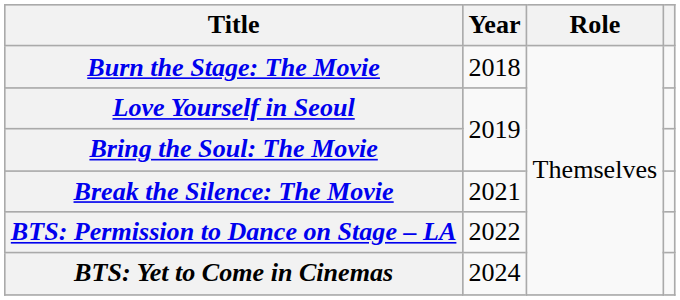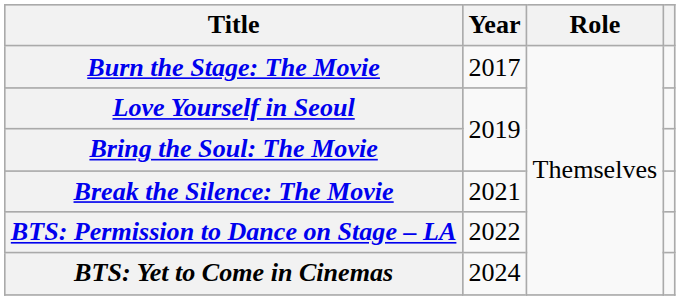Burn the Stage: The Movie | Year: 2018 -> 2017
